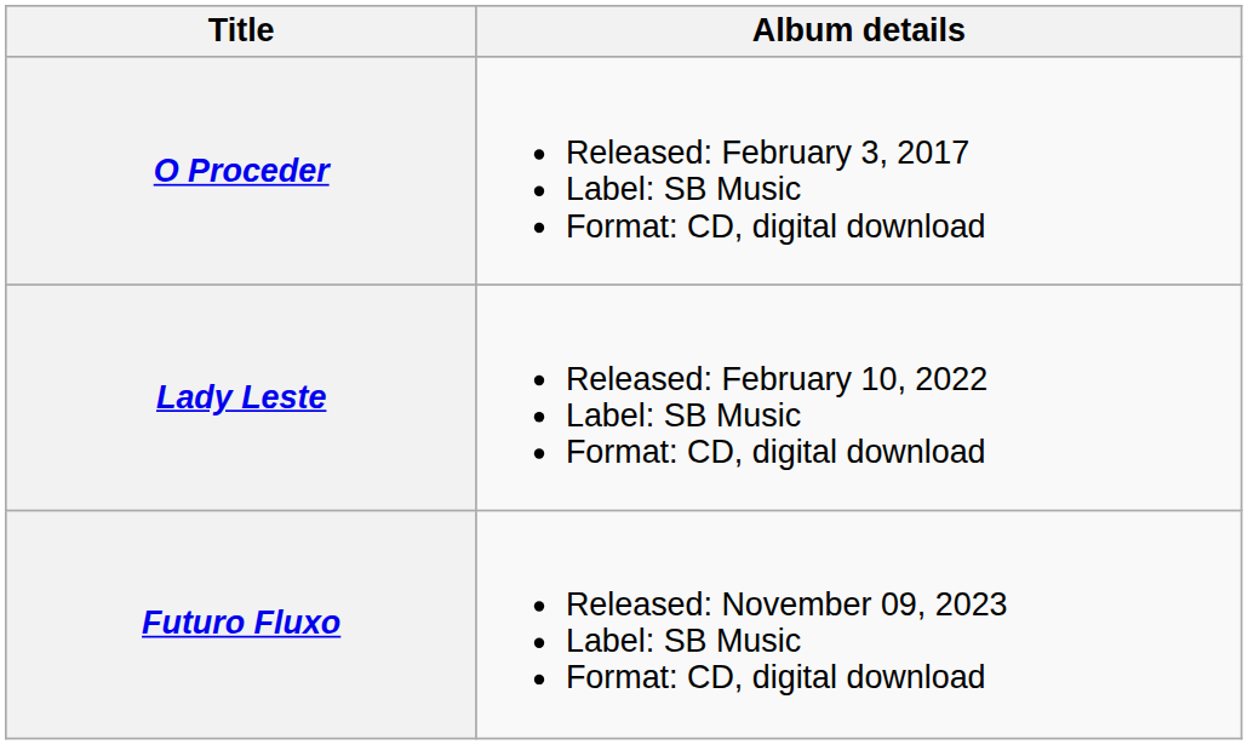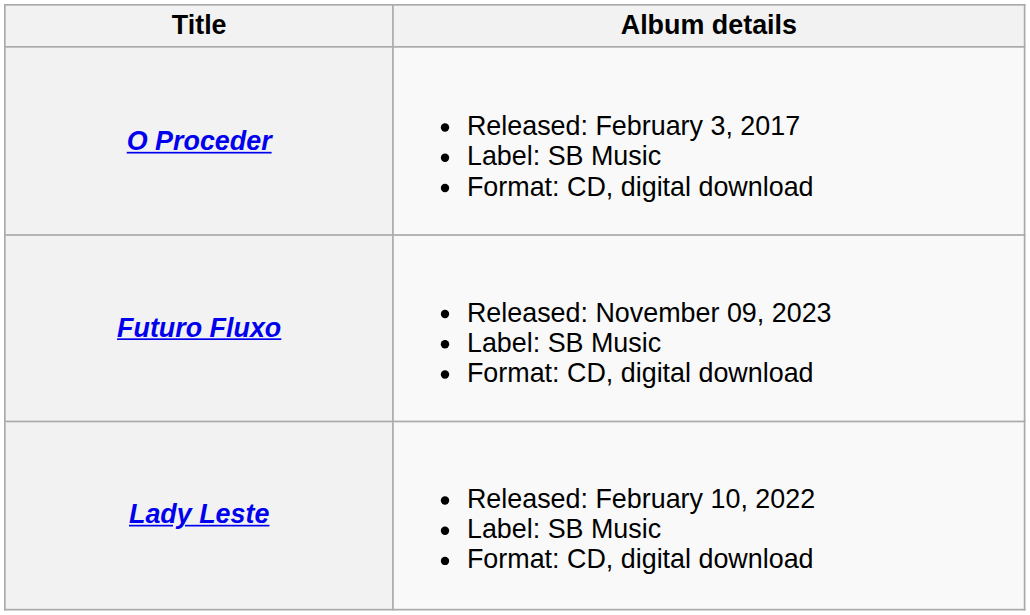rows swapped: Lady Leste <-> Futuro Fluxo
